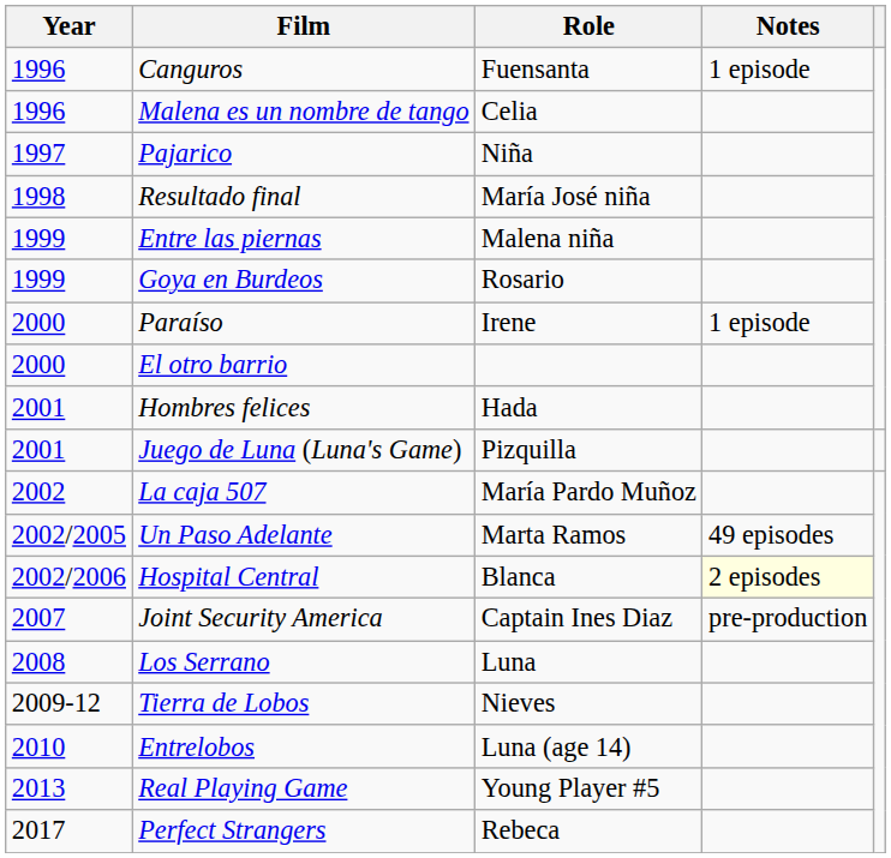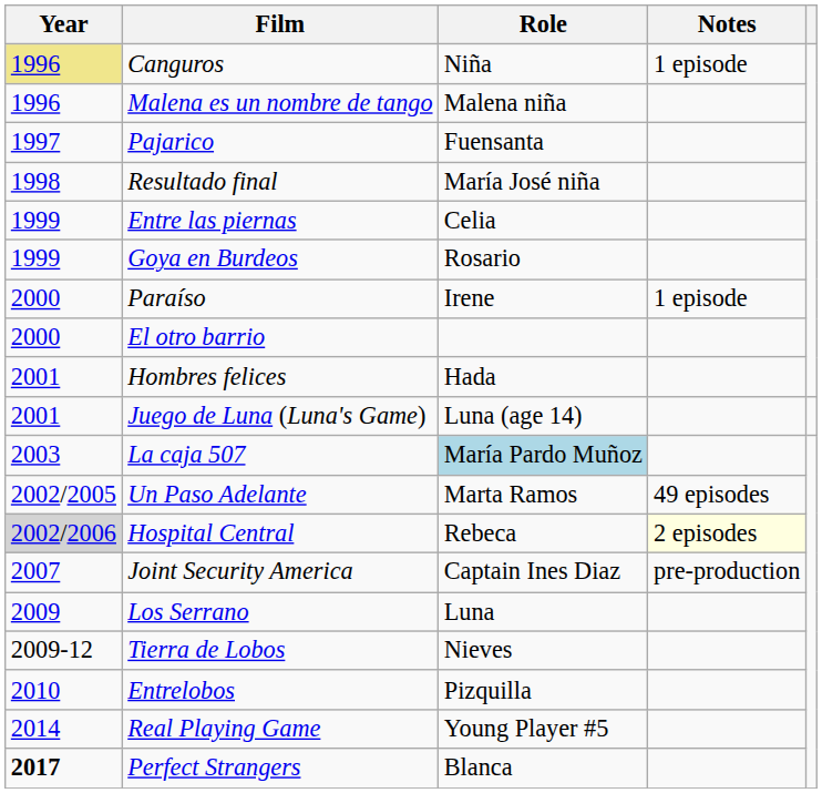Canguros | Year: no background -> khaki background
Canguros | Role: Fuensanta -> Niña
Malena es un nombre de tango | Role: Celia -> Malena niña
Pajarico | Role: Niña -> Fuensanta
Entre las piernas | Role: Malena niña -> Celia
Juego de Luna (Luna's Game) | Role: Pizquilla -> Luna (age 14)
La caja 507 | Year: 2002 -> 2003
La caja 507 | Role: no background -> lightblue background
Hospital Central | Year: no background -> lightgrey background
Hospital Central | Role: Blanca -> Rebeca
Los Serrano | Year: 2008 -> 2009
Entrelobos | Role: Luna (age 14) -> Pizquilla
Real Playing Game | Year: 2013 -> 2014
Perfect Strangers | Year: normal -> bold
Perfect Strangers | Role: Rebeca -> Blanca
